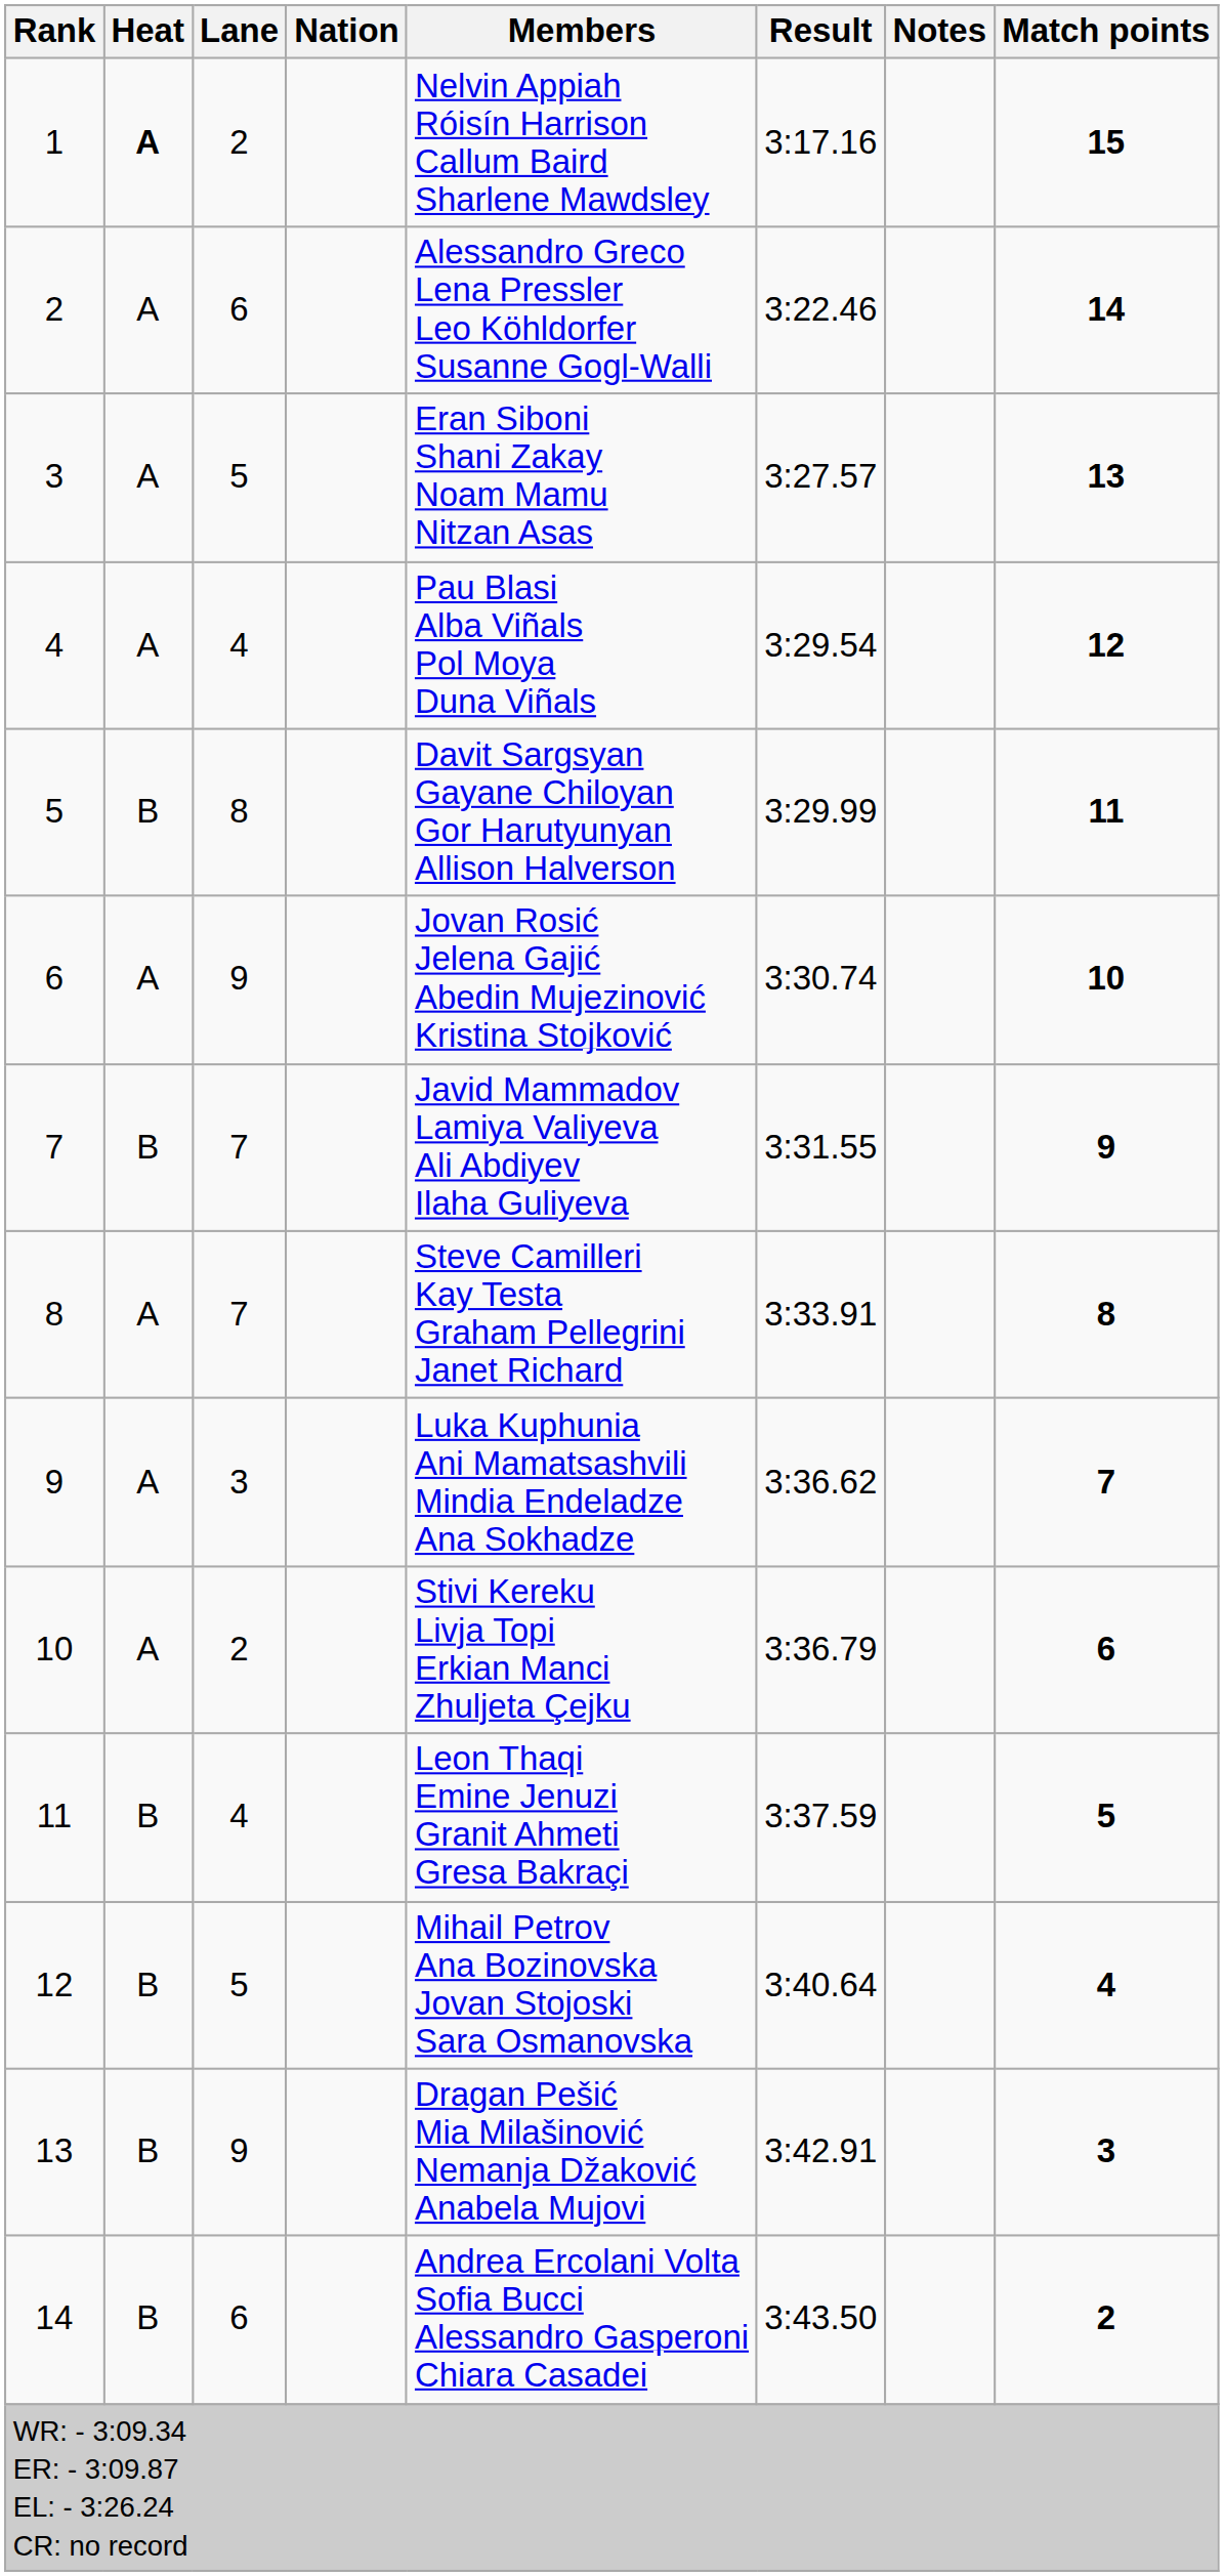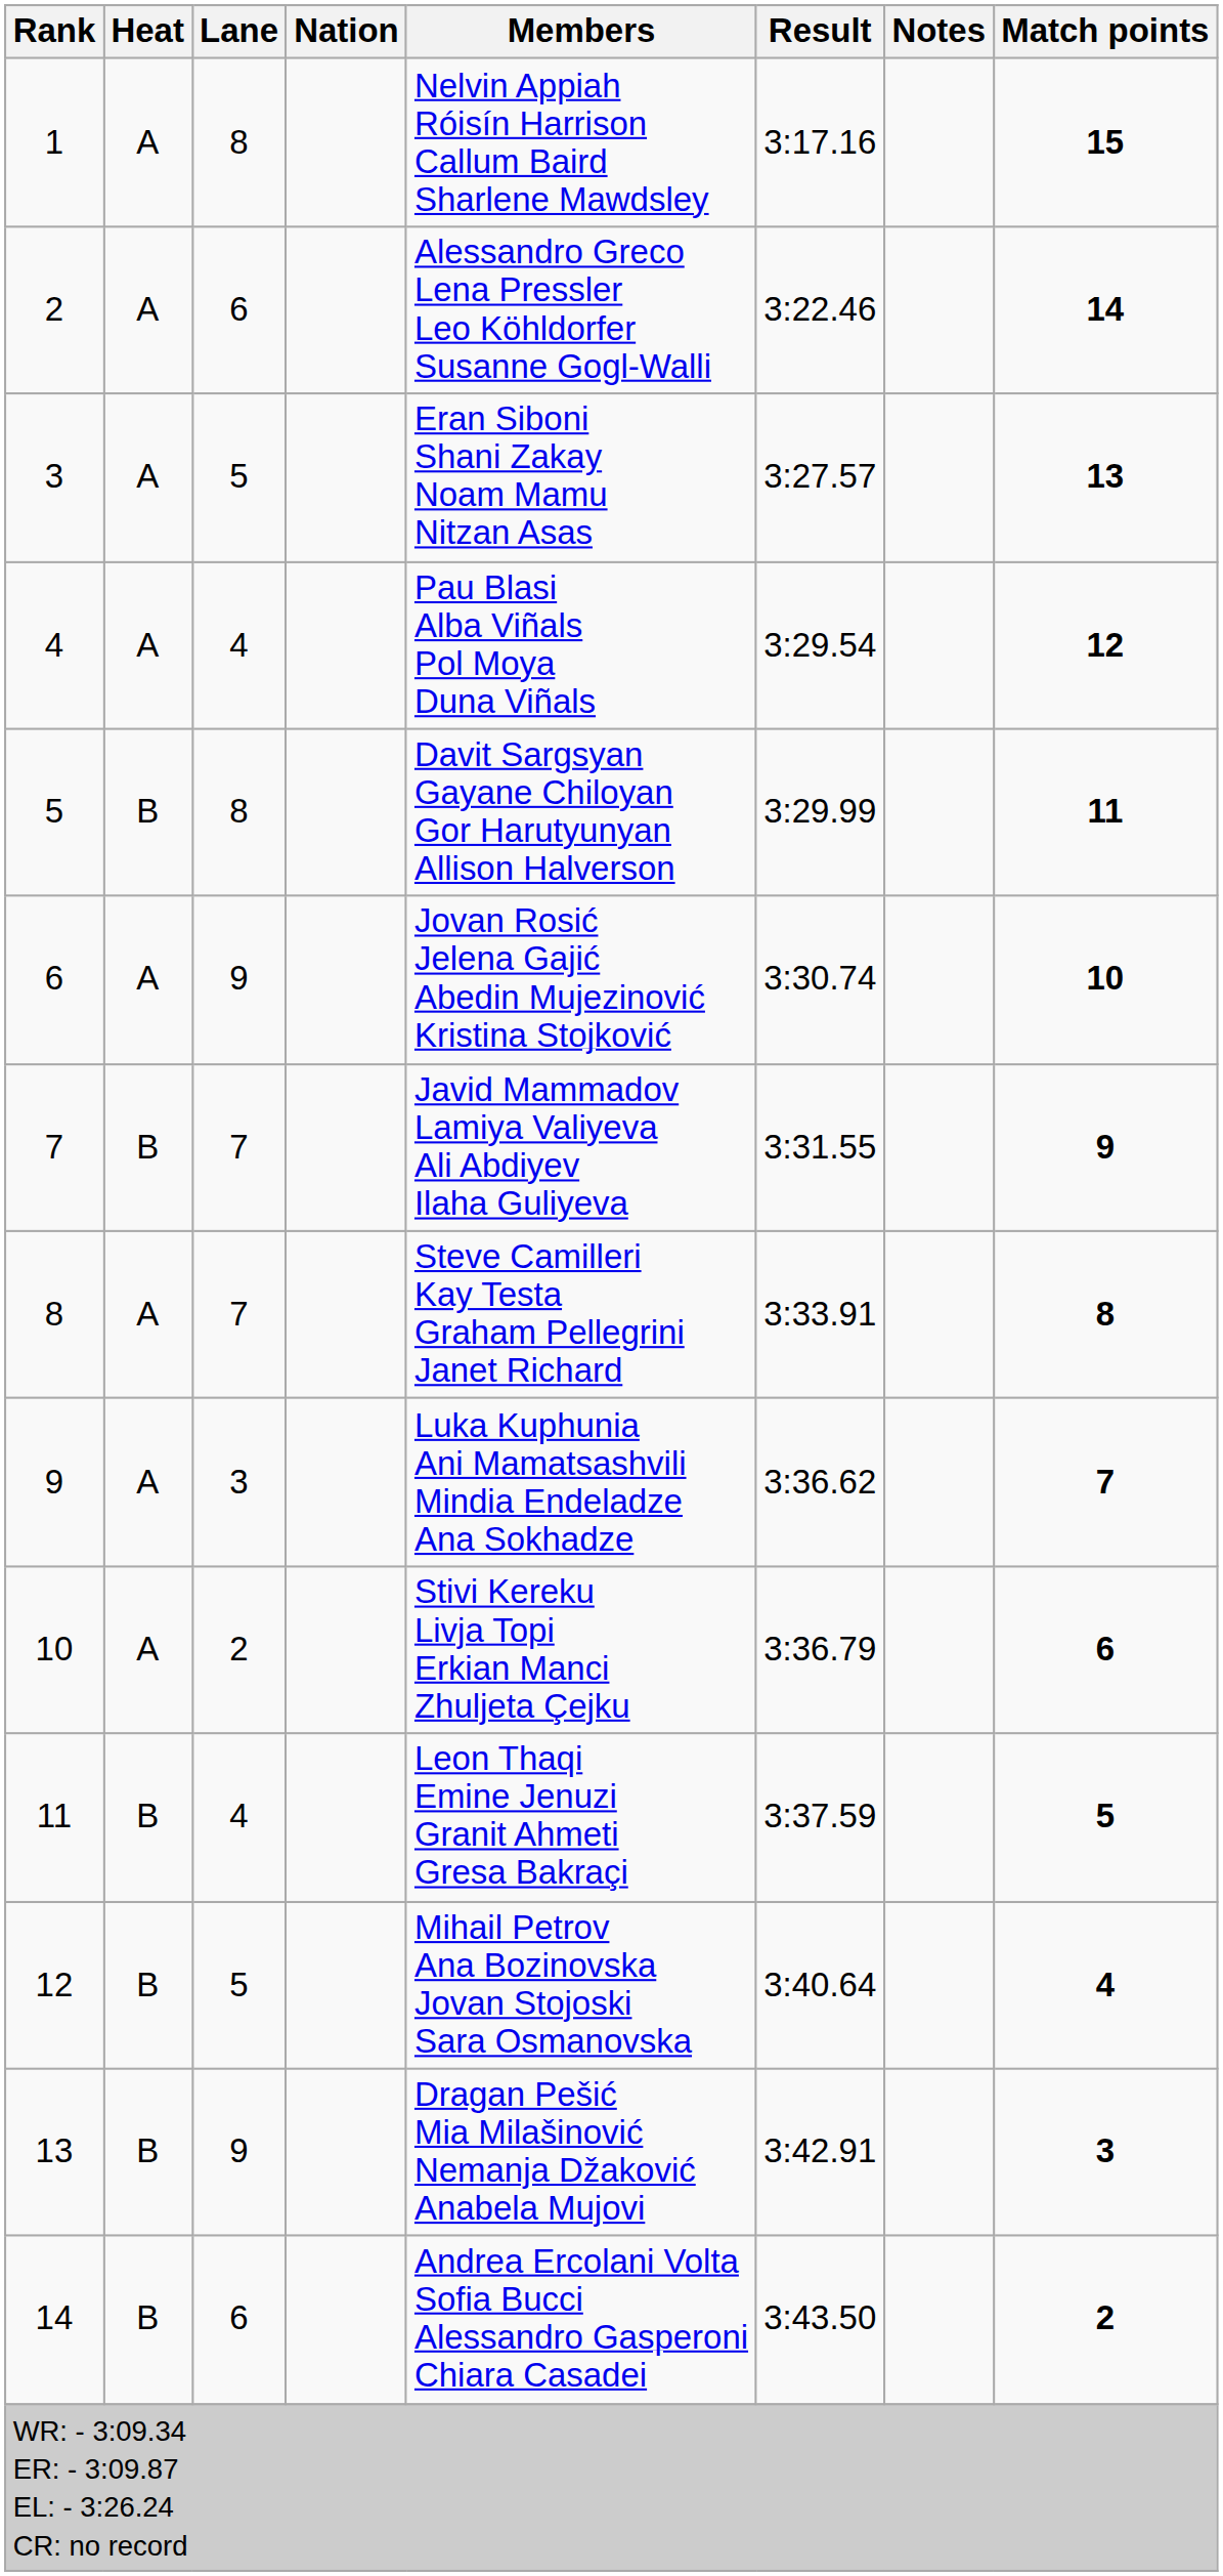1 | Heat: bold -> normal
1 | Lane: 2 -> 8
